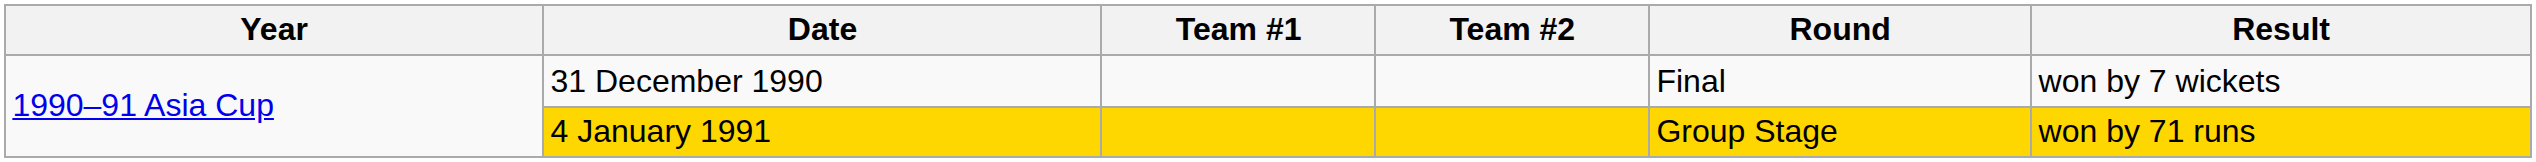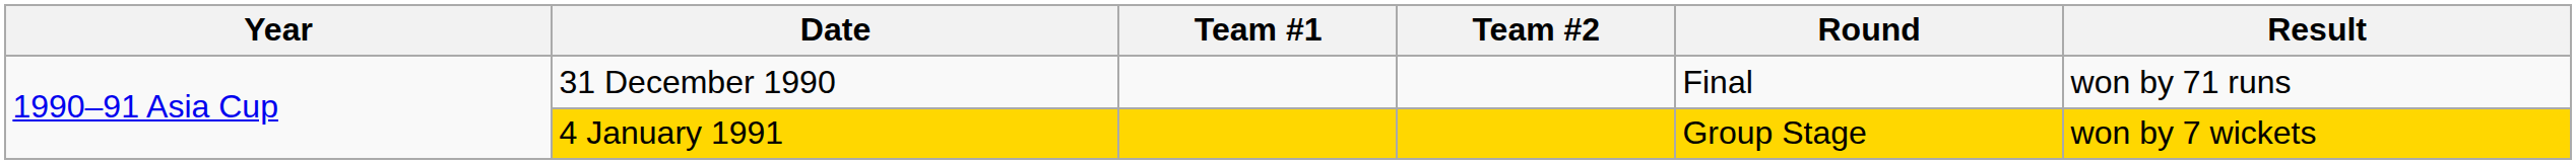31 December 1990 | Result: won by 7 wickets -> won by 71 runs
4 January 1991 | Result: won by 71 runs -> won by 7 wickets
